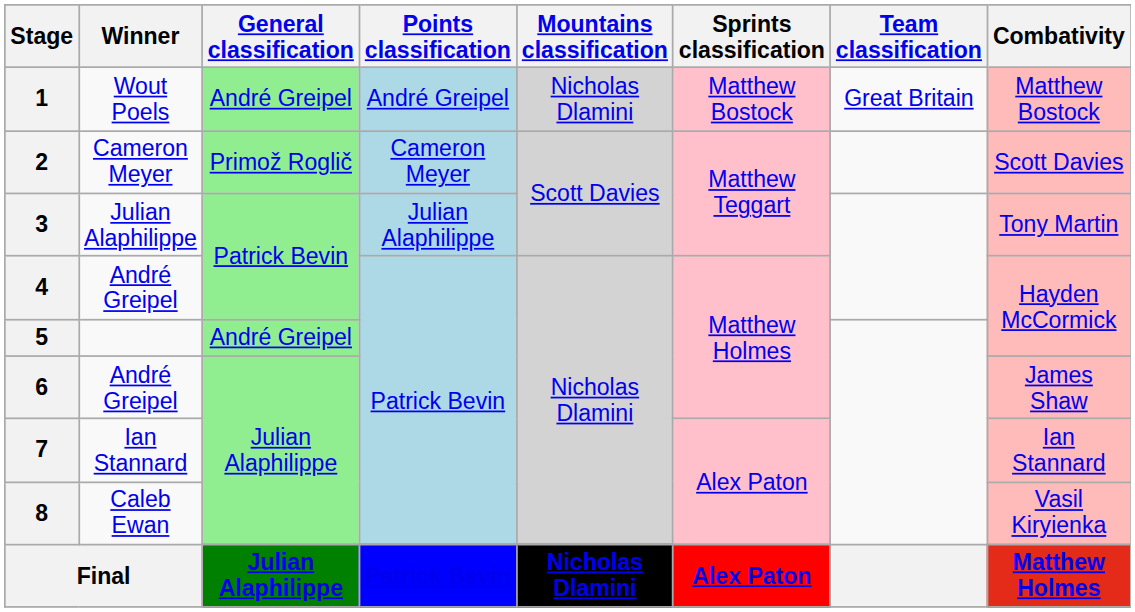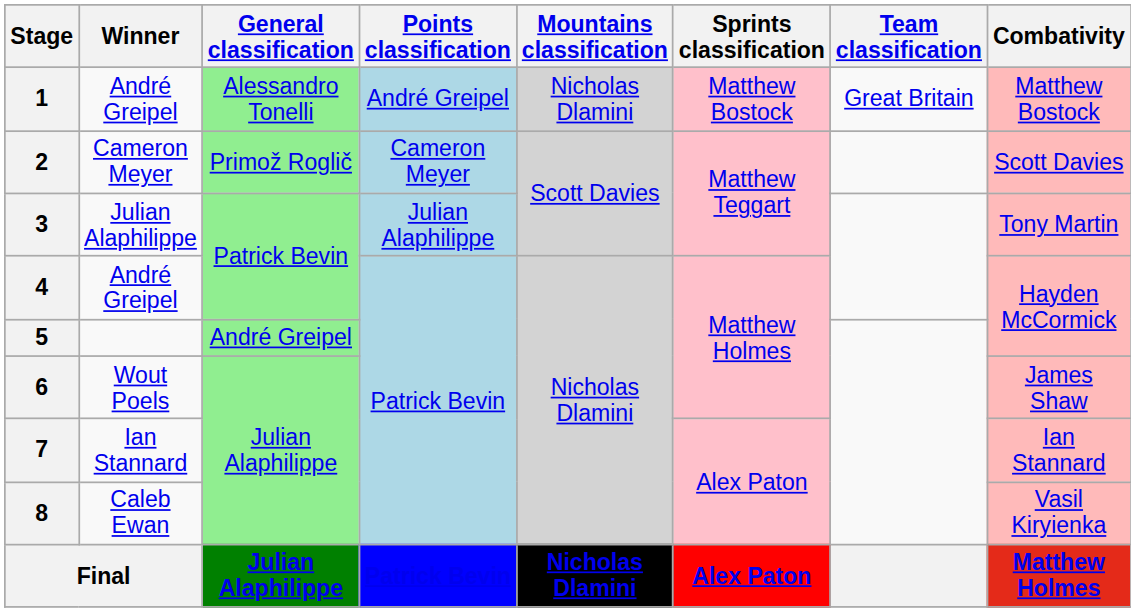1 | Winner: Wout Poels -> André Greipel
1 | General classification: André Greipel -> Alessandro Tonelli
6 | Winner: André Greipel -> Wout Poels
